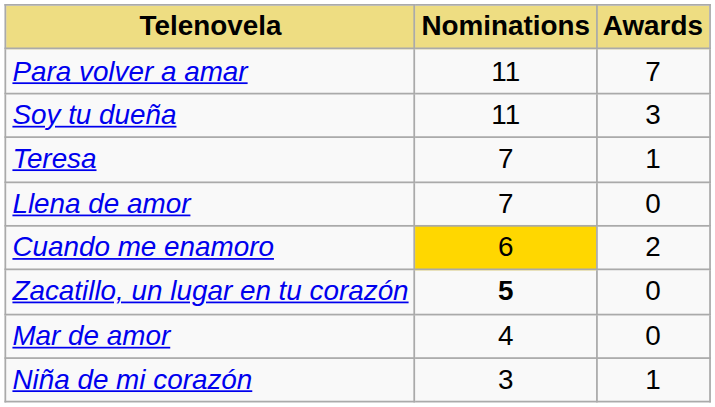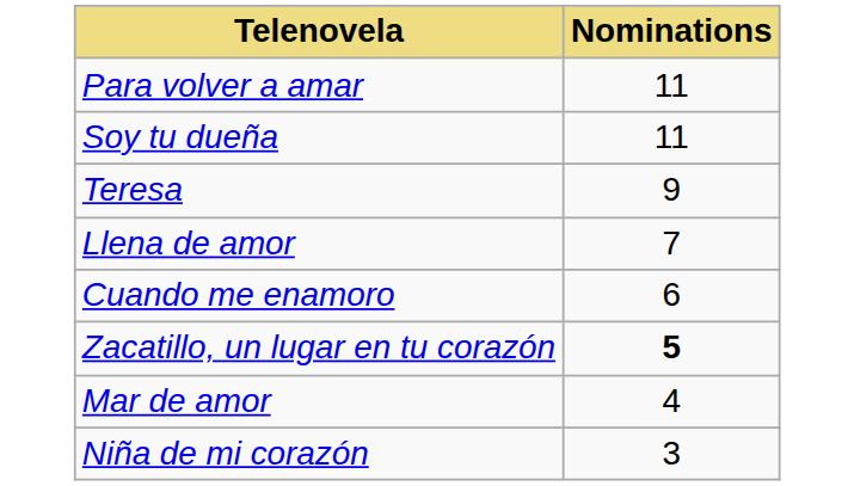- column: Awards | 7 | 3 | 1 | 0 | 2 | 0 | 0 | 1
Teresa | Nominations: 7 -> 9
Cuando me enamoro | Nominations: gold background -> no background
